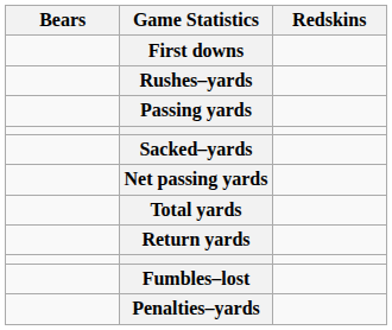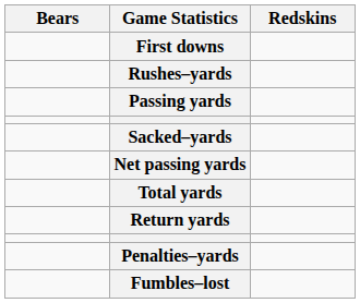rows swapped: Fumbles–lost <-> Penalties–yards
